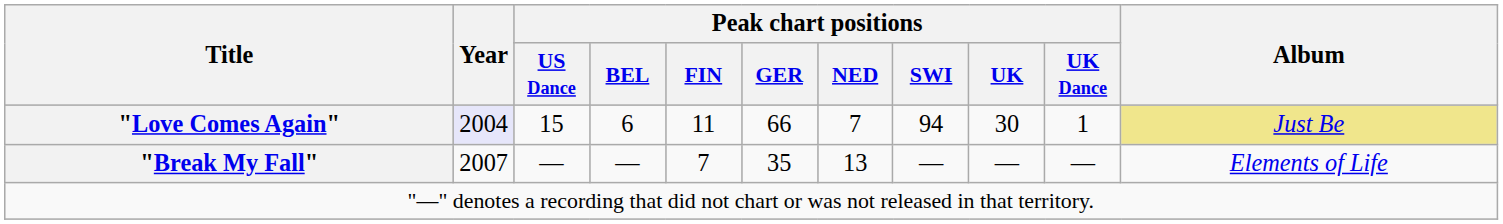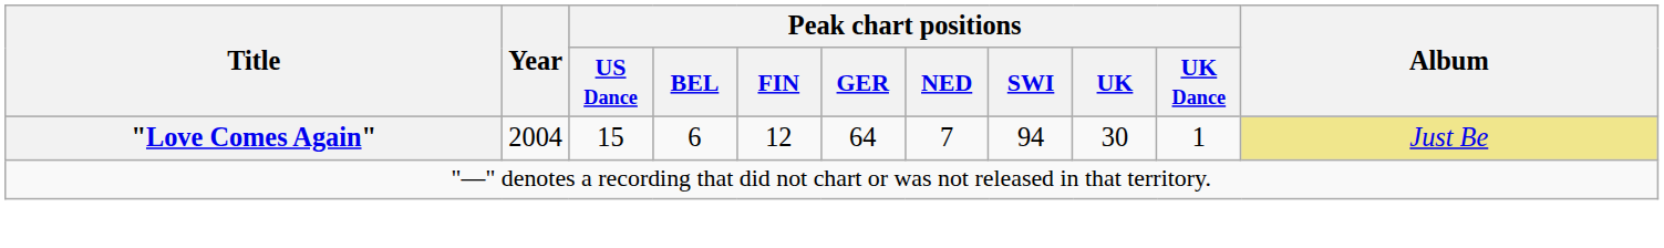"Love Comes Again" | Year: lavender background -> no background
"Love Comes Again" | Peak chart positions / FIN: 11 -> 12
"Love Comes Again" | Peak chart positions / GER: 66 -> 64
- row: "Break My Fall" | 2007 | — | — | 7 | 35 | 13 | — | — | — | Elements of Life
